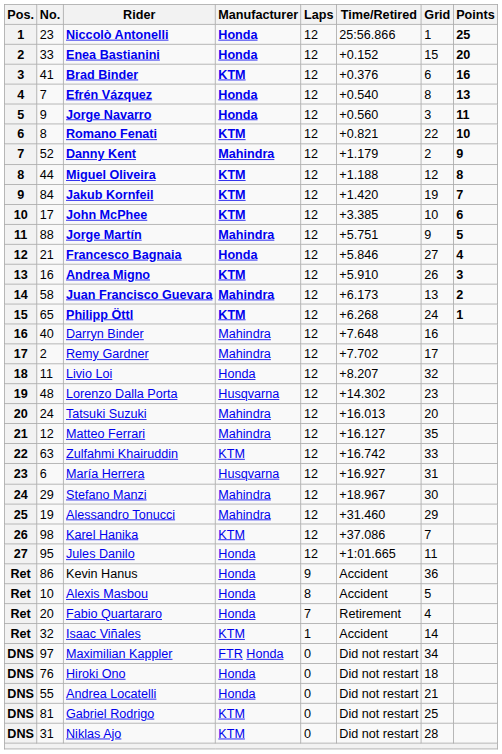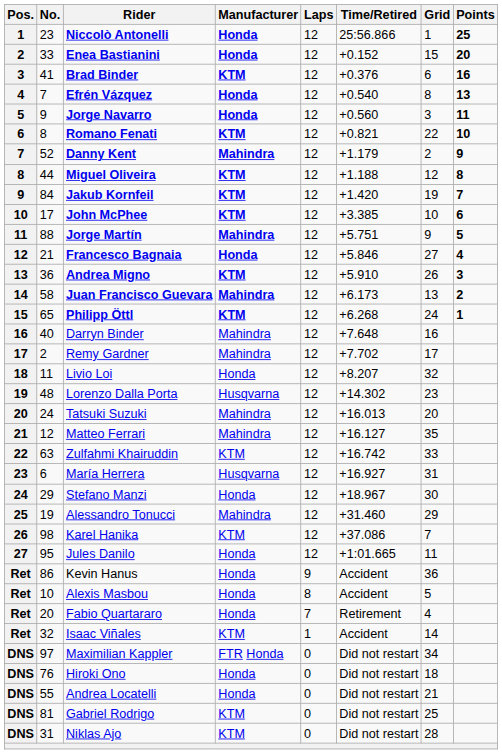Andrea Migno | No.: 16 -> 36
Stefano Manzi | Manufacturer: Mahindra -> Honda
